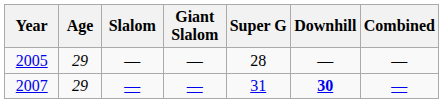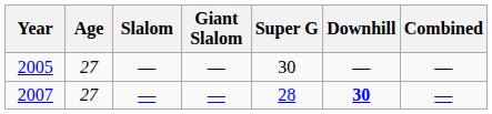2005 | Age: 29 -> 27
2005 | Super G: 28 -> 30
2007 | Age: 29 -> 27
2007 | Super G: 31 -> 28
